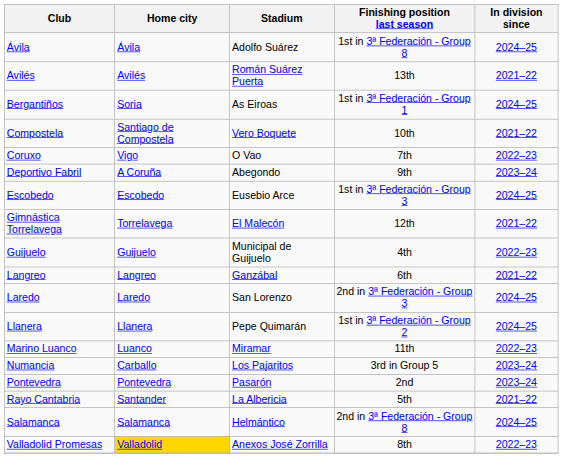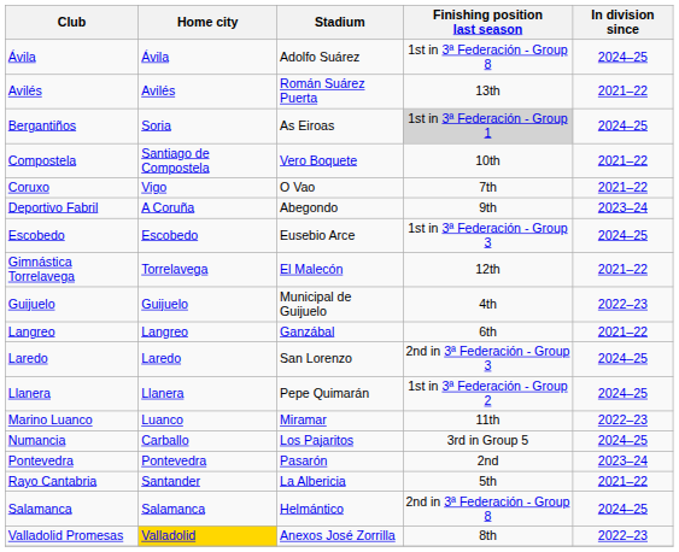Bergantiños | Finishing position last season: no background -> lightgrey background
Coruxo | In division since: 2022–23 -> 2021–22
Numancia | In division since: 2023–24 -> 2024–25
